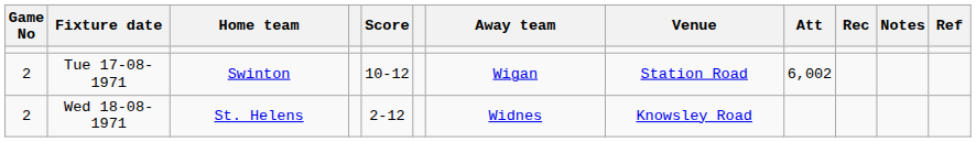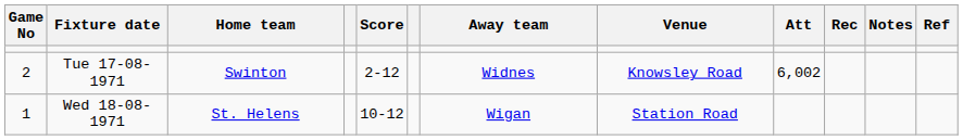Tue 17-08-1971 | Score: 10-12 -> 2-12
Tue 17-08-1971 | Away team: Wigan -> Widnes
Tue 17-08-1971 | Venue: Station Road -> Knowsley Road
Wed 18-08-1971 | Game No: 2 -> 1
Wed 18-08-1971 | Score: 2-12 -> 10-12
Wed 18-08-1971 | Away team: Widnes -> Wigan
Wed 18-08-1971 | Venue: Knowsley Road -> Station Road
